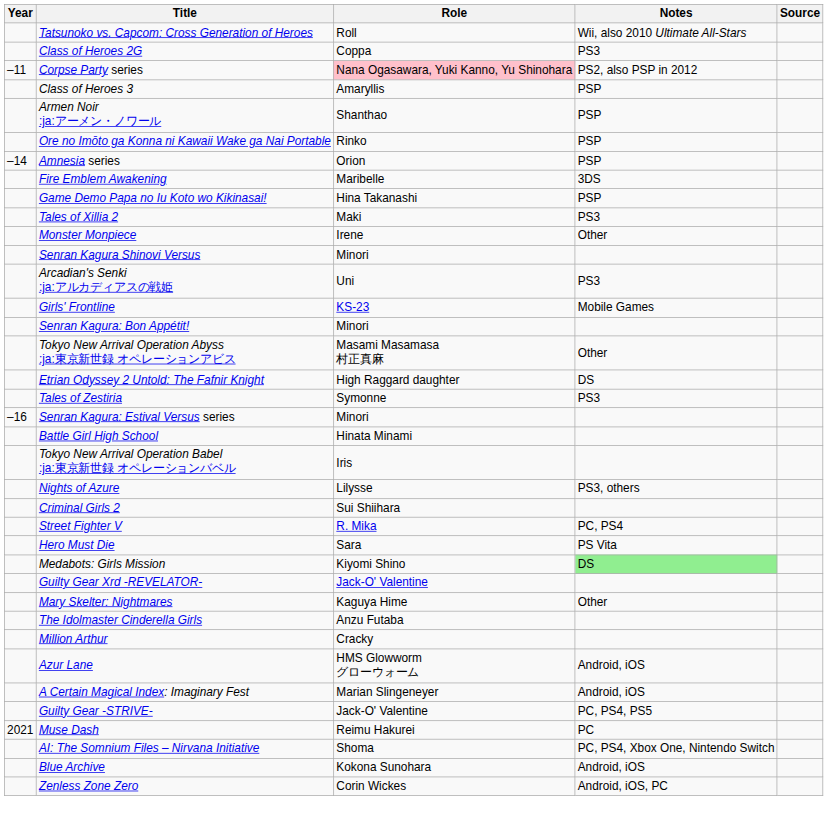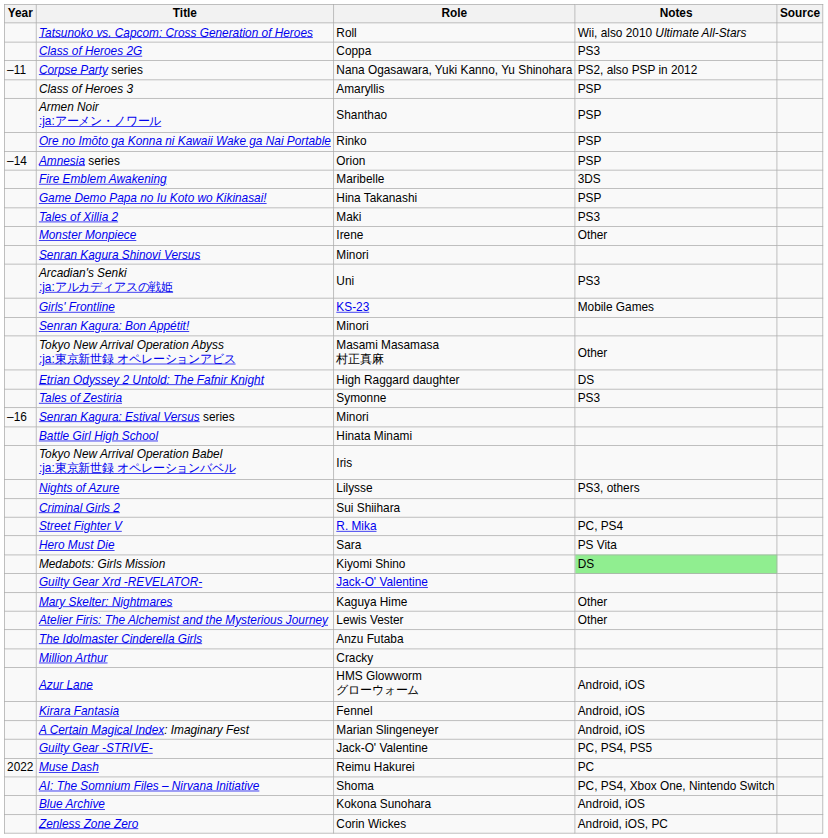Corpse Party series | Role: pink background -> no background
+ row: Atelier Firis: The Alchemist and the Mysterious Journey | Lewis Vester | Other
+ row: Kirara Fantasia | Fennel | Android, iOS
Muse Dash | Year: 2021 -> 2022
